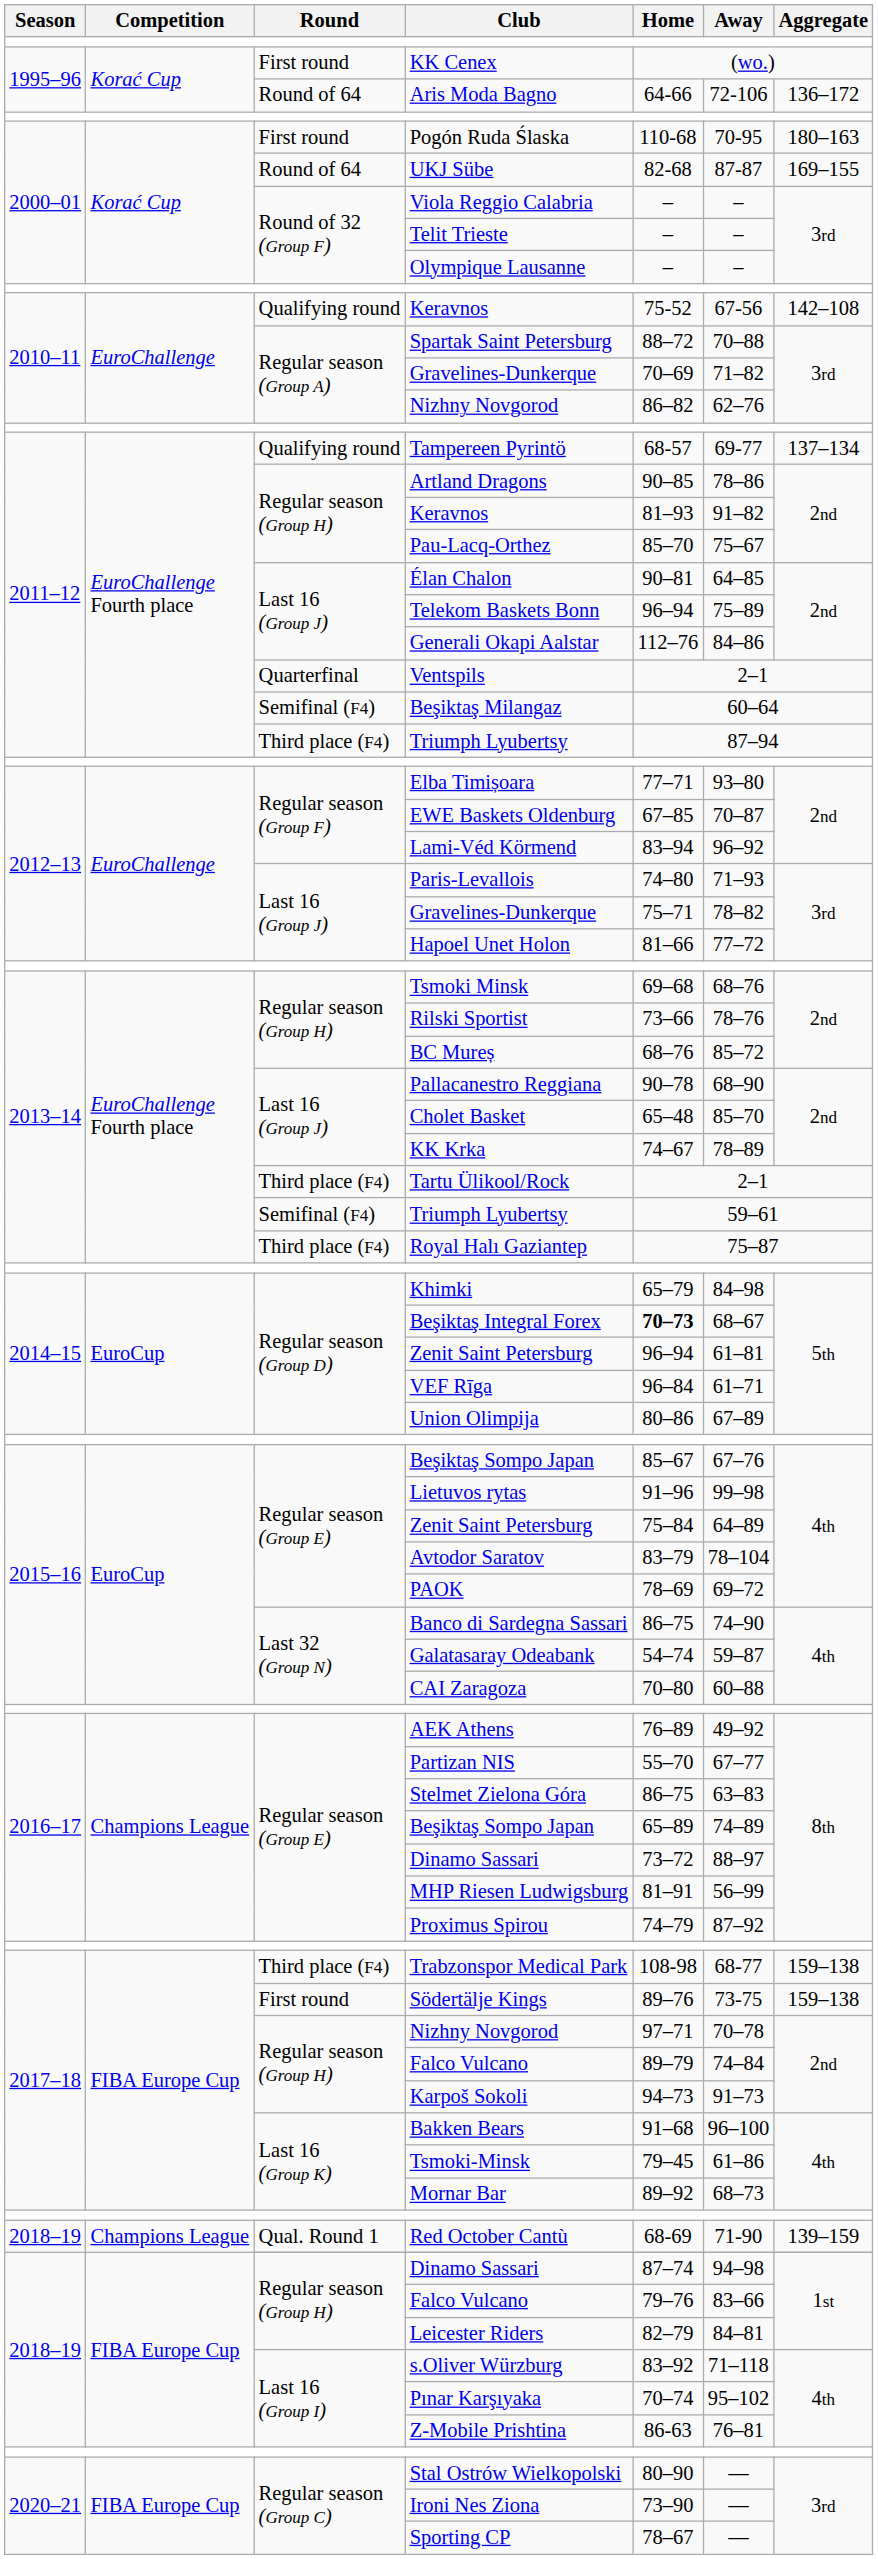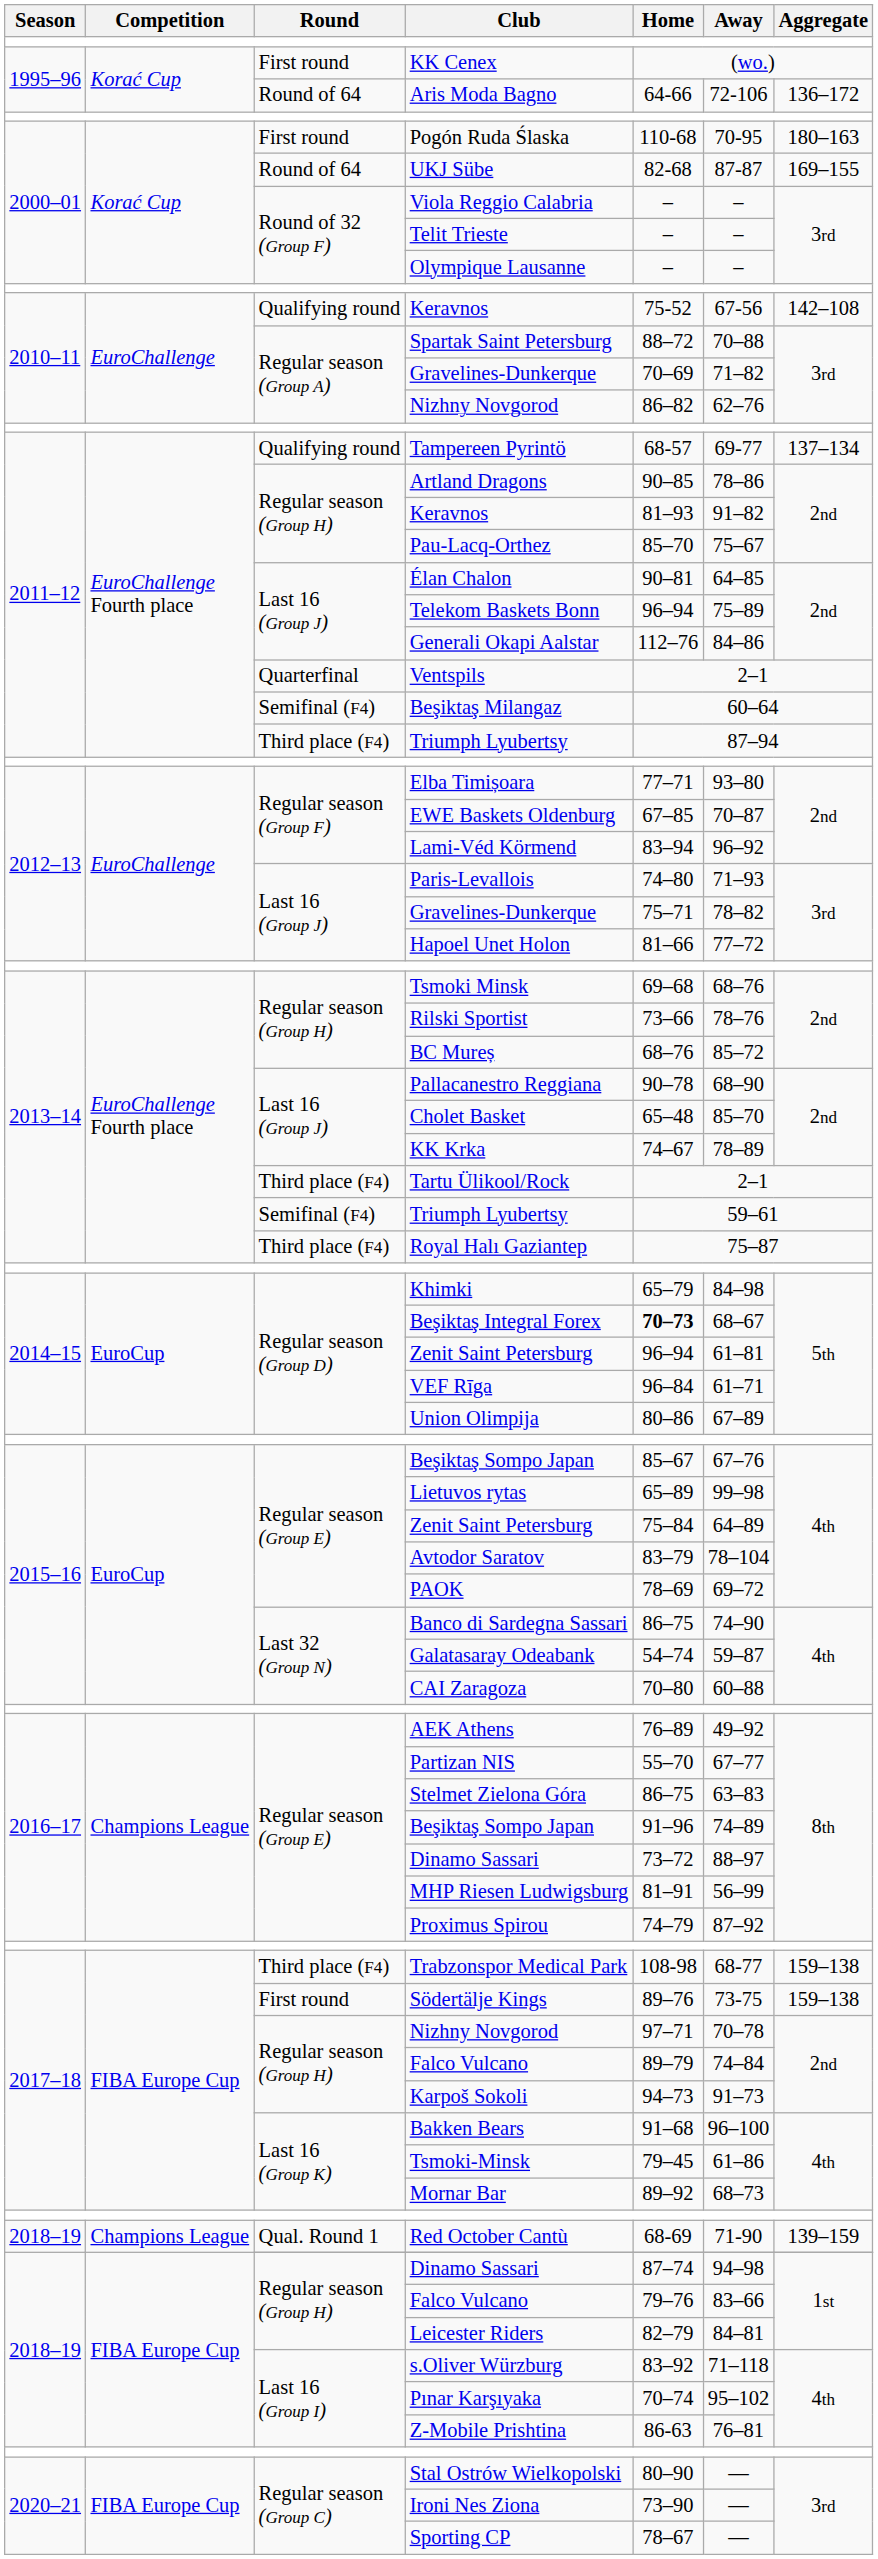Lietuvos rytas | Home: 91–96 -> 65–89
2016–17 / Beşiktaş Sompo Japan | Home: 65–89 -> 91–96
